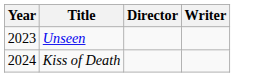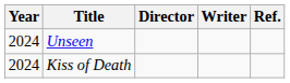+ column: Ref.
Unseen | Year: 2023 -> 2024
